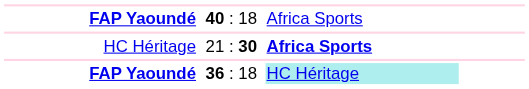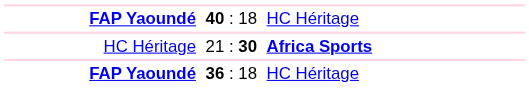40 : 18 | column 3: Africa Sports -> HC Héritage
36 : 18 | column 3: paleturquoise background -> no background
